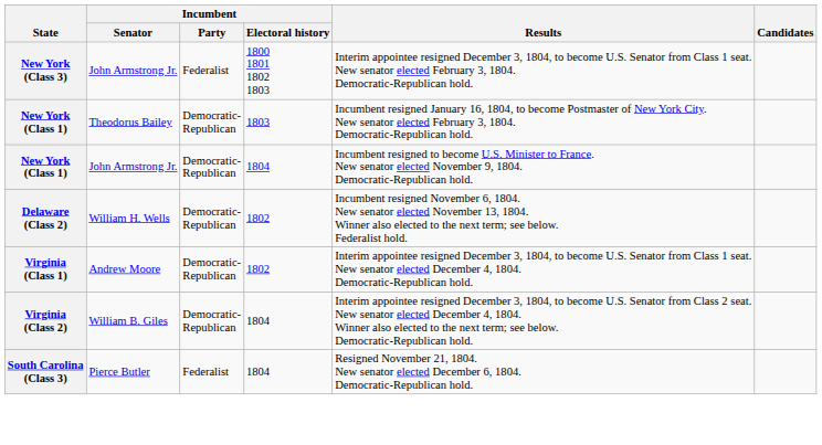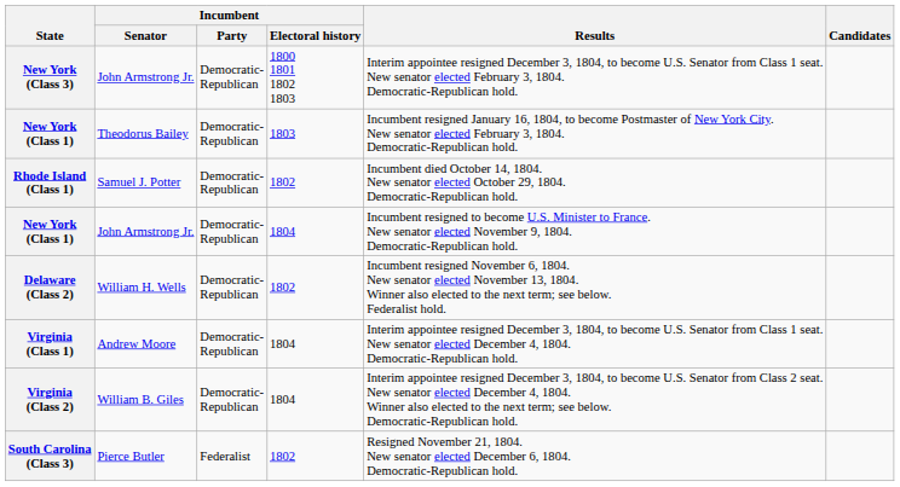New York (Class 3) | Incumbent / Party: Federalist -> Democratic- Republican
+ row: Rhode Island (Class 1) | Samuel J. Potter | Democratic- Republican | 1802 | Incumbent died October 14, 1804. New senator elected October 29, 1804. Democratic-Republican hold.
Virginia (Class 1) | Incumbent / Electoral history: 1802 -> 1804
South Carolina (Class 3) | Incumbent / Electoral history: 1804 -> 1802
